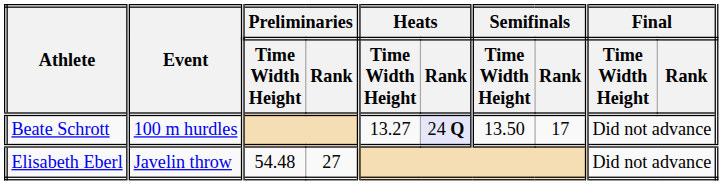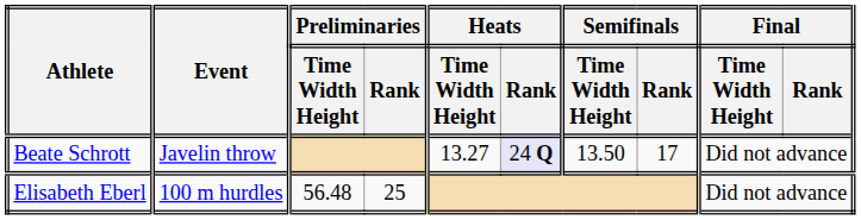Beate Schrott | Event: 100 m hurdles -> Javelin throw
Elisabeth Eberl | Event: Javelin throw -> 100 m hurdles
Elisabeth Eberl | Preliminaries / Time Width Height: 54.48 -> 56.48
Elisabeth Eberl | Preliminaries / Rank: 27 -> 25
